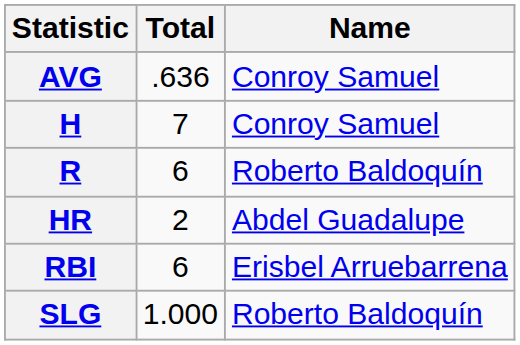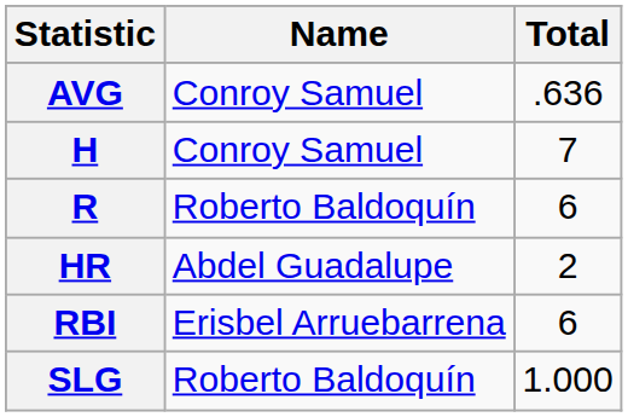columns swapped: Name <-> Total
